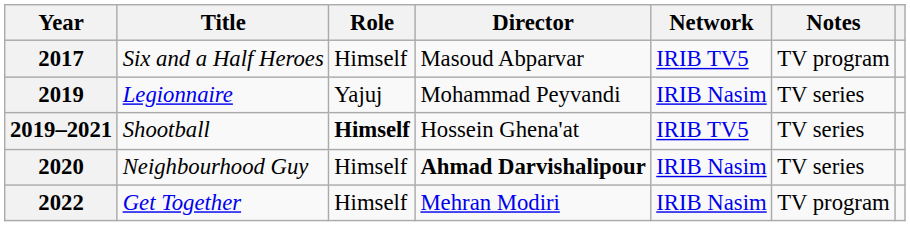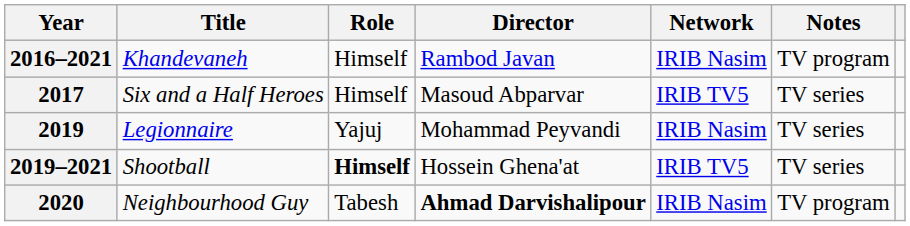+ row: 2016–2021 | Khandevaneh | Himself | Rambod Javan | IRIB Nasim | TV program
2017 | Notes: TV program -> TV series
2020 | Role: Himself -> Tabesh
2020 | Notes: TV series -> TV program
- row: 2022 | Get Together | Himself | Mehran Modiri | IRIB Nasim | TV program
